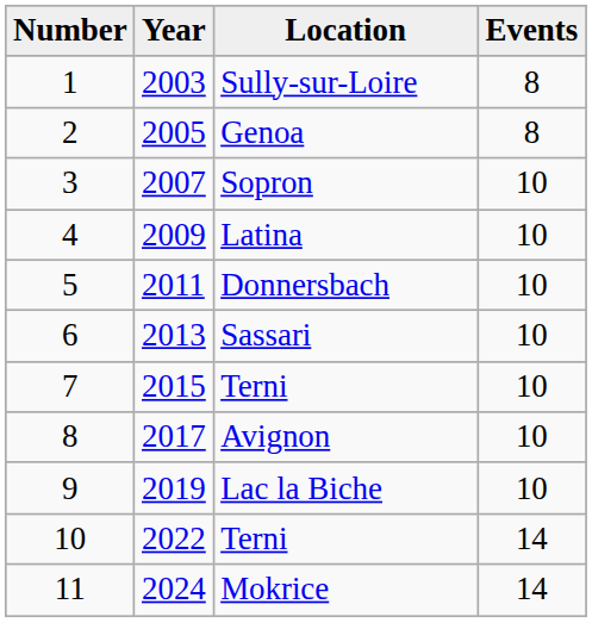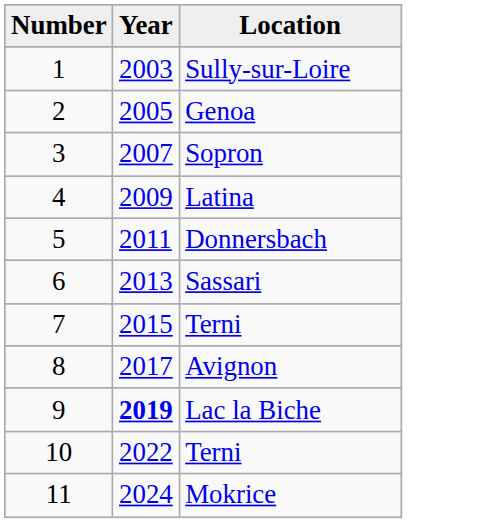- column: Events | 8 | 8 | 10 | 10 | 10 | 10 | 10 | 10 | 10 | 14 | 14
Lac la Biche | Year: normal -> bold
